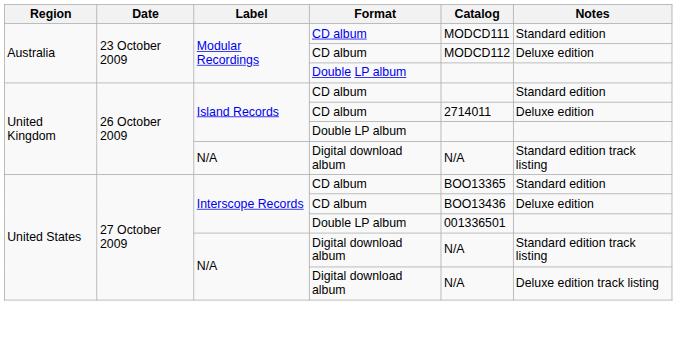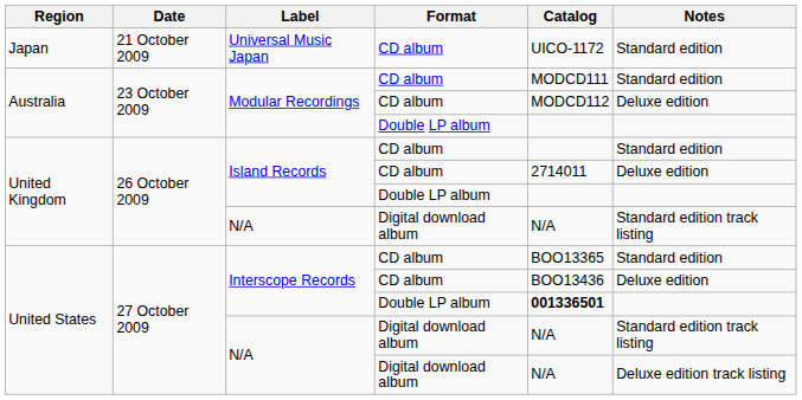+ row: Japan | 21 October 2009 | Universal Music Japan | CD album | UICO-1172 | Standard edition
Interscope Records / Double LP album | Catalog: normal -> bold
